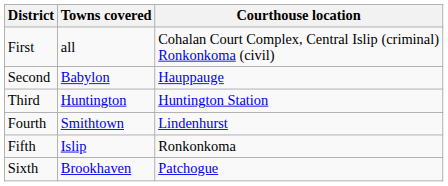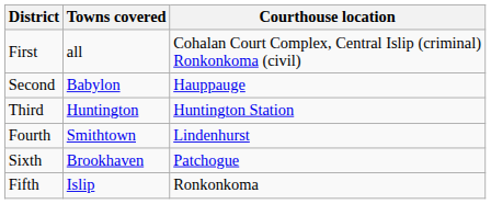rows swapped: Fifth <-> Sixth
